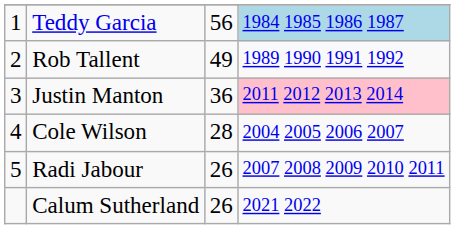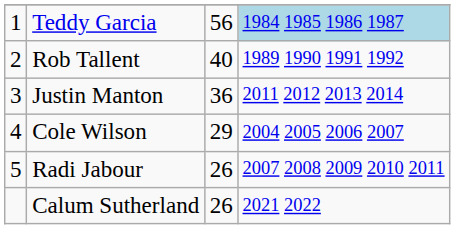Rob Tallent | column 3: 49 -> 40
Justin Manton | column 4: pink background -> no background
Cole Wilson | column 3: 28 -> 29
